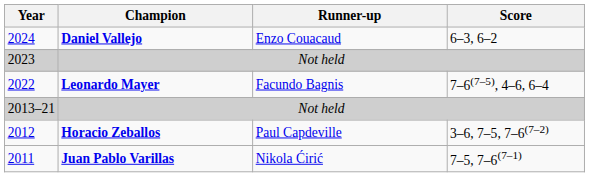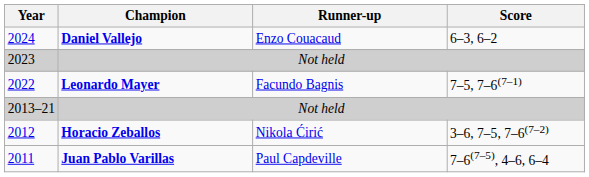2022 | Score: 7–6(7–5), 4–6, 6–4 -> 7–5, 7–6(7–1)
2012 | Runner-up: Paul Capdeville -> Nikola Ćirić
2011 | Runner-up: Nikola Ćirić -> Paul Capdeville
2011 | Score: 7–5, 7–6(7–1) -> 7–6(7–5), 4–6, 6–4
